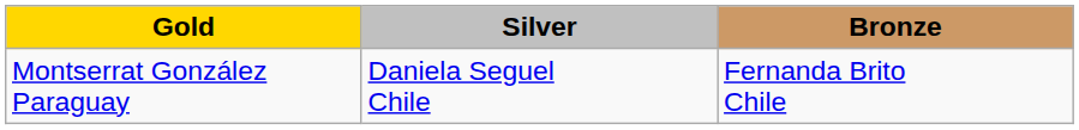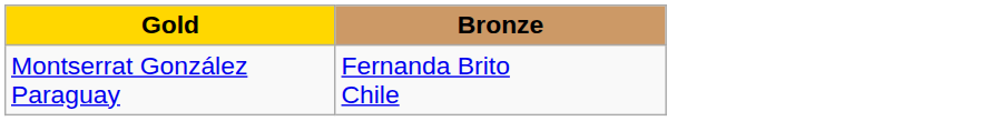- column: Silver | Daniela Seguel Chile
